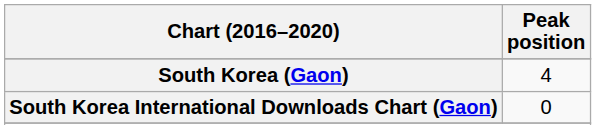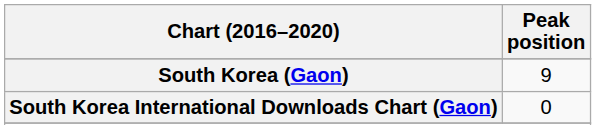South Korea (Gaon) | Peak position: 4 -> 9
